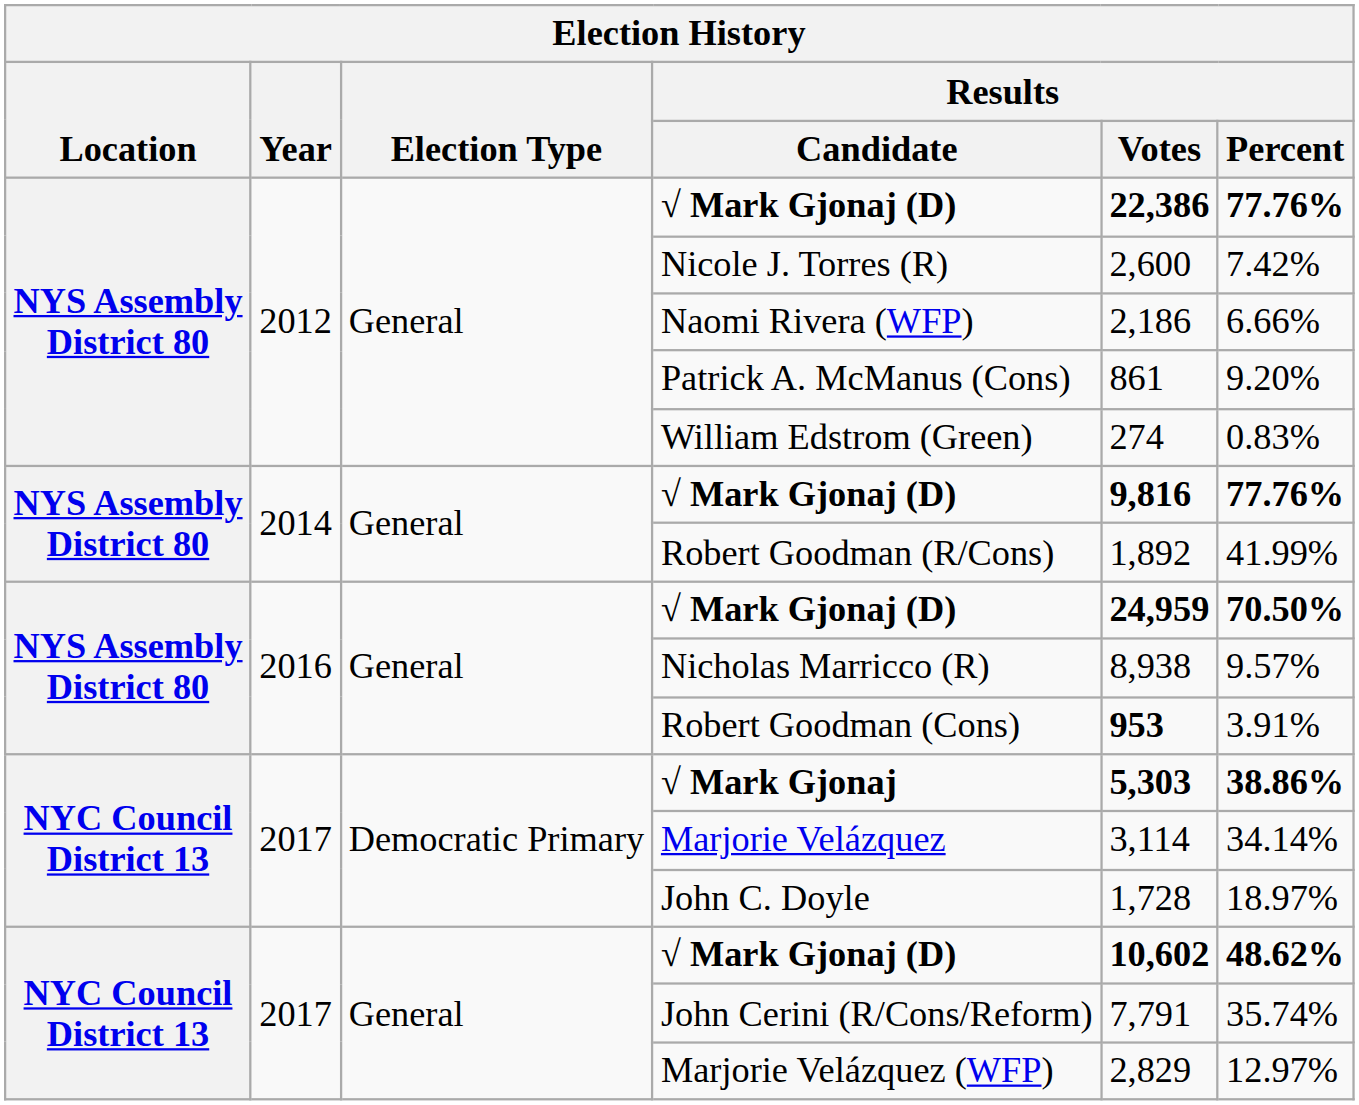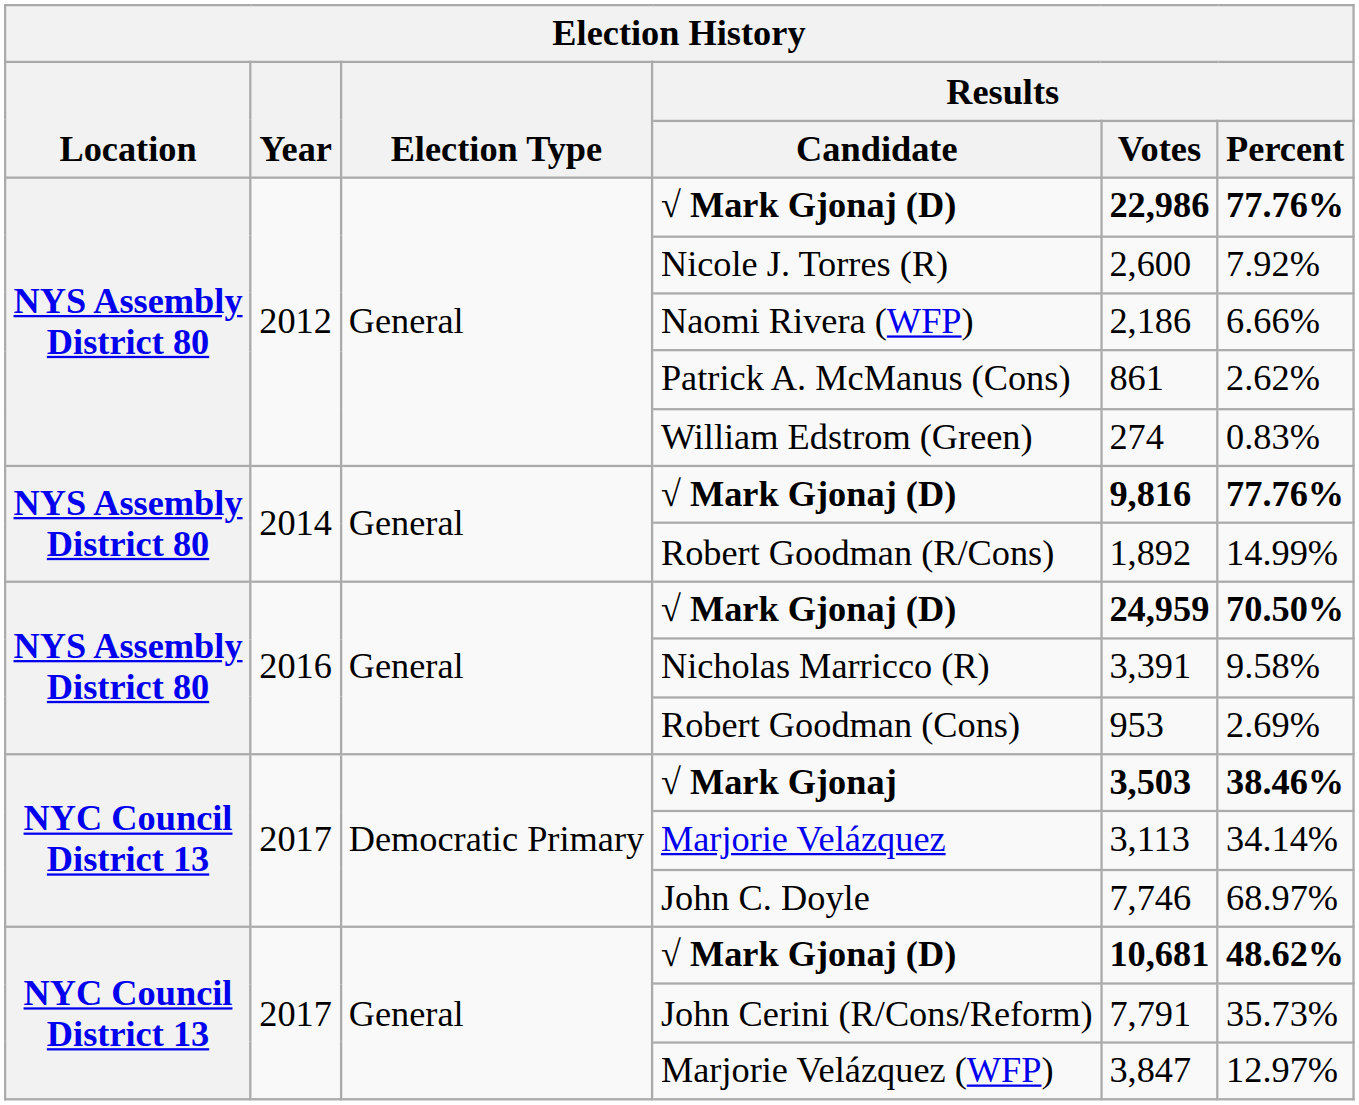2012 / √ Mark Gjonaj (D) | Results / Votes: 22,386 -> 22,986
Nicole J. Torres (R) | Results / Percent: 7.42% -> 7.92%
Patrick A. McManus (Cons) | Results / Percent: 9.20% -> 2.62%
Robert Goodman (R/Cons) | Results / Percent: 41.99% -> 14.99%
Nicholas Marricco (R) | Results / Votes: 8,938 -> 3,391
Nicholas Marricco (R) | Results / Percent: 9.57% -> 9.58%
Robert Goodman (Cons) | Results / Votes: bold -> normal
Robert Goodman (Cons) | Results / Percent: 3.91% -> 2.69%
√ Mark Gjonaj | Results / Votes: 5,303 -> 3,503
√ Mark Gjonaj | Results / Percent: 38.86% -> 38.46%
Marjorie Velázquez | Results / Votes: 3,114 -> 3,113
John C. Doyle | Results / Votes: 1,728 -> 7,746
John C. Doyle | Results / Percent: 18.97% -> 68.97%
2017 / √ Mark Gjonaj (D) | Results / Votes: 10,602 -> 10,681
John Cerini (R/Cons/Reform) | Results / Percent: 35.74% -> 35.73%
Marjorie Velázquez (WFP) | Results / Votes: 2,829 -> 3,847
